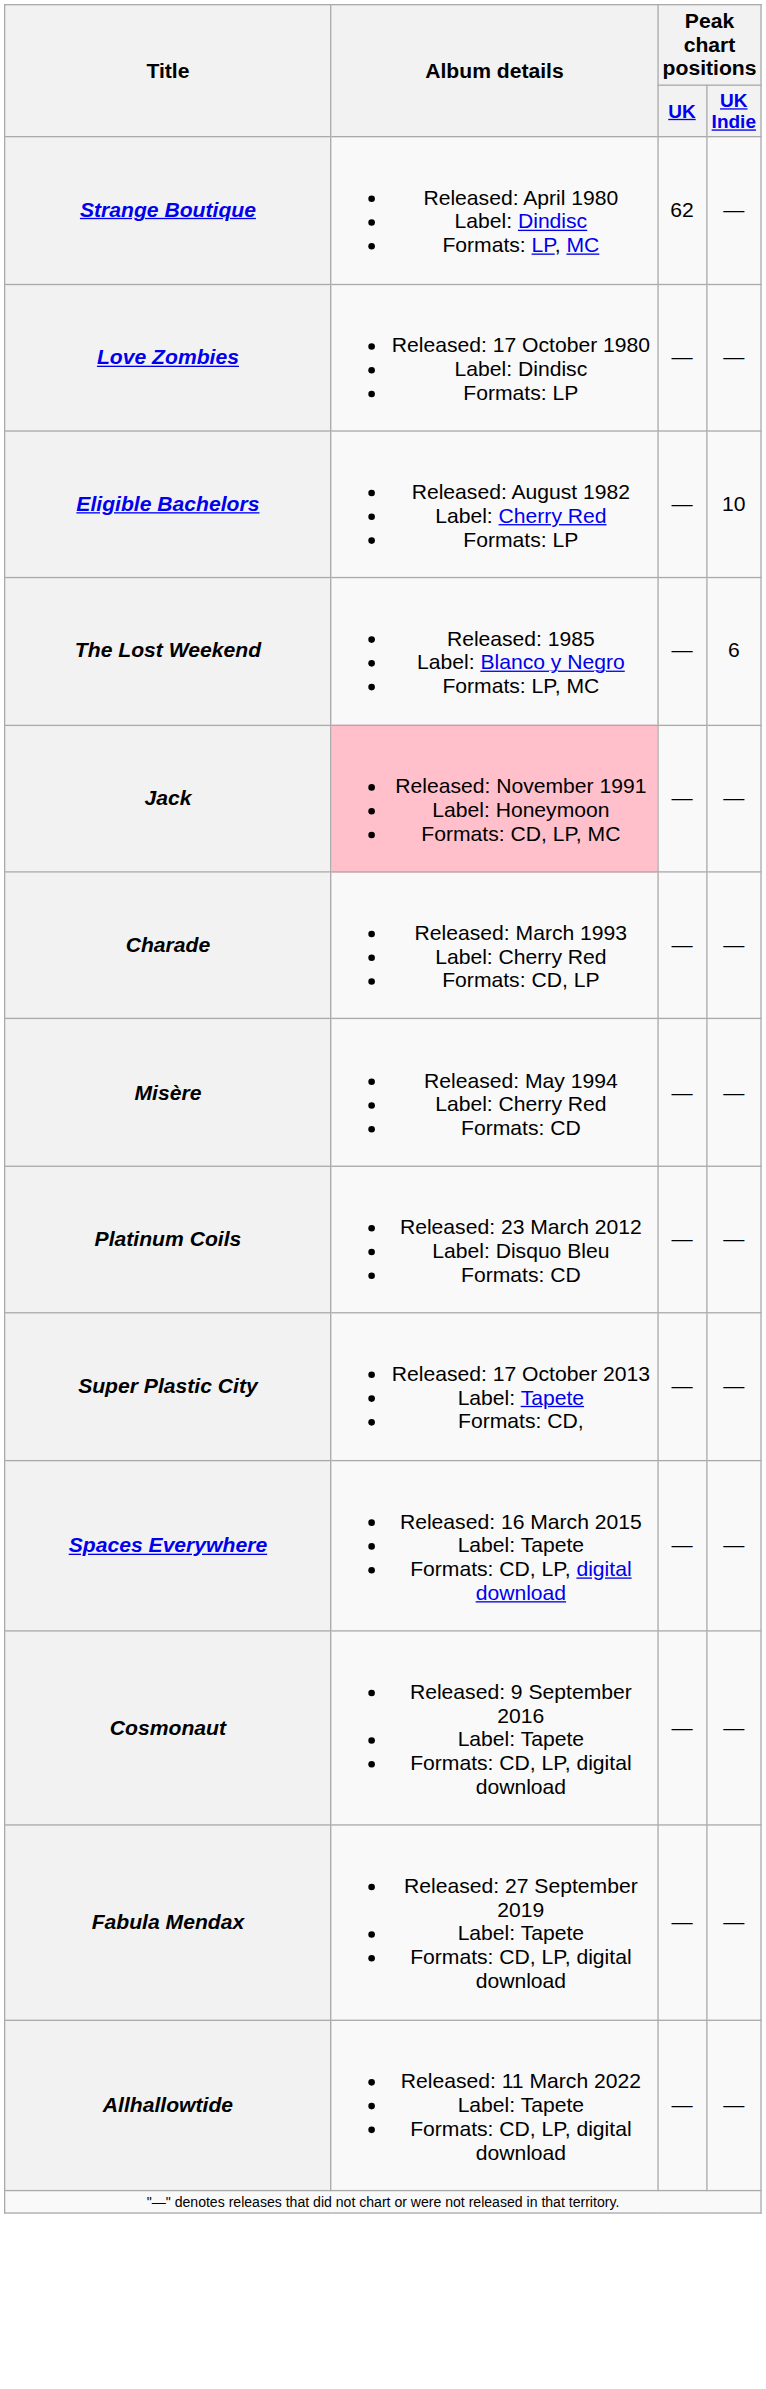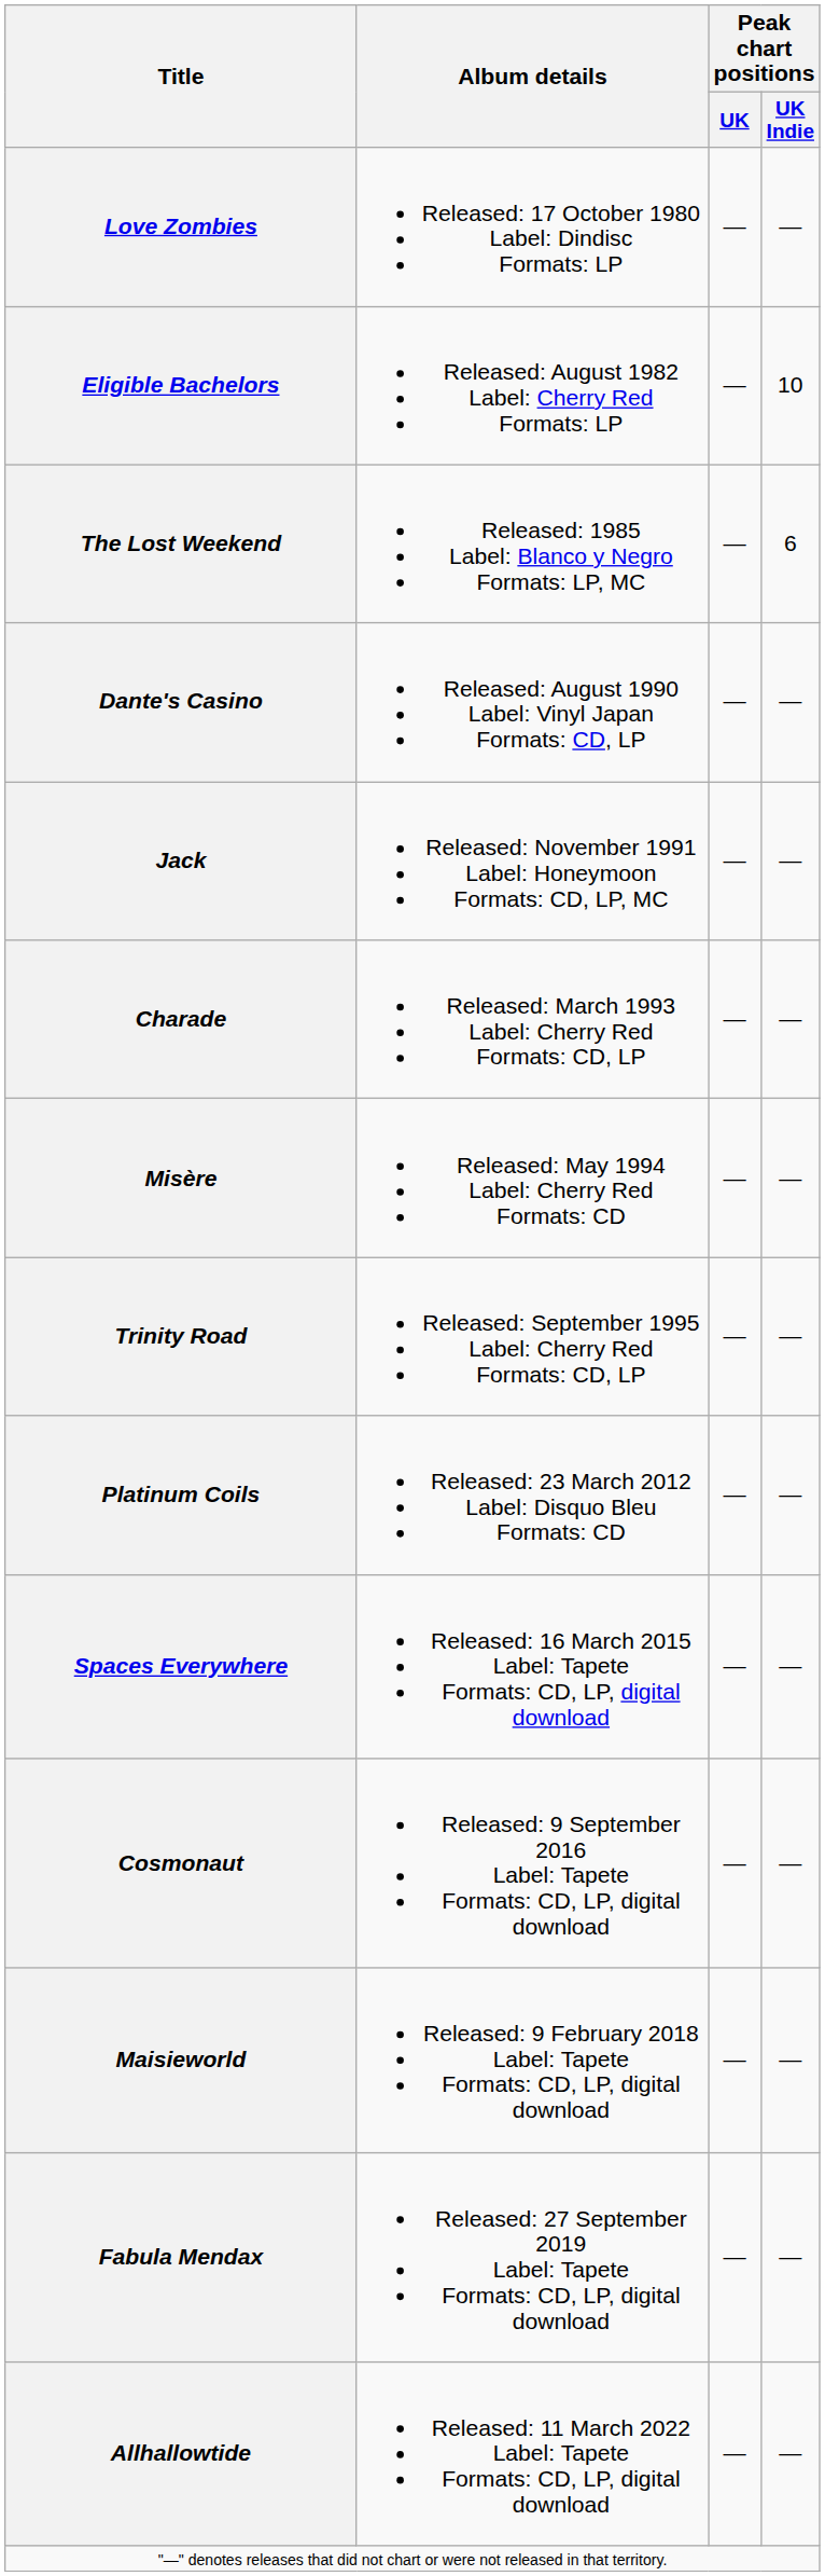- row: Strange Boutique | Released: April 1980 Label: Dindisc Formats: LP, MC | 62 | —
+ row: Dante's Casino | Released: August 1990 Label: Vinyl Japan Formats: CD, LP | — | —
Jack | Album details: pink background -> no background
+ row: Trinity Road | Released: September 1995 Label: Cherry Red Formats: CD, LP | — | —
- row: Super Plastic City | Released: 17 October 2013 Label: Tapete Formats: CD, | — | —
+ row: Maisieworld | Released: 9 February 2018 Label: Tapete Formats: CD, LP, digital download | — | —
